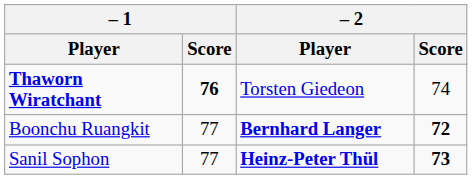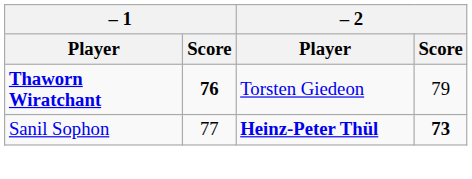Thaworn Wiratchant | – 2 / Score: 74 -> 79
- row: Boonchu Ruangkit | 77 | Bernhard Langer | 72
